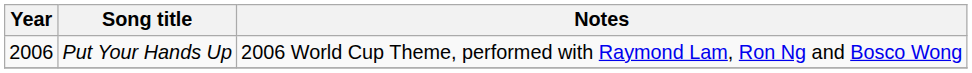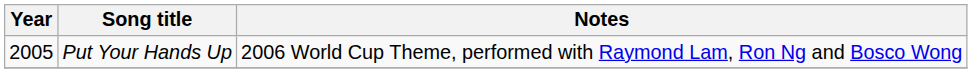Put Your Hands Up | Year: 2006 -> 2005
